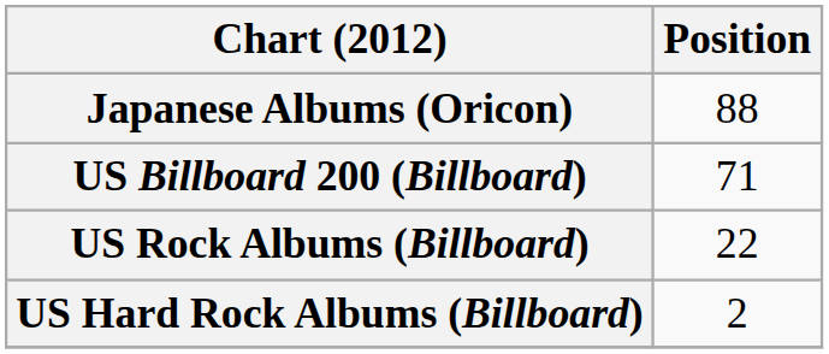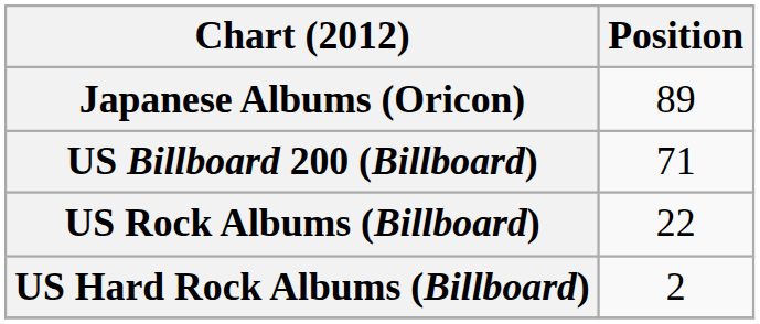Japanese Albums (Oricon) | Position: 88 -> 89
